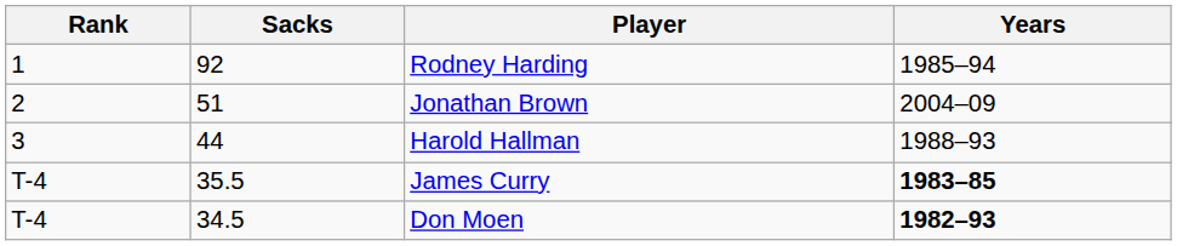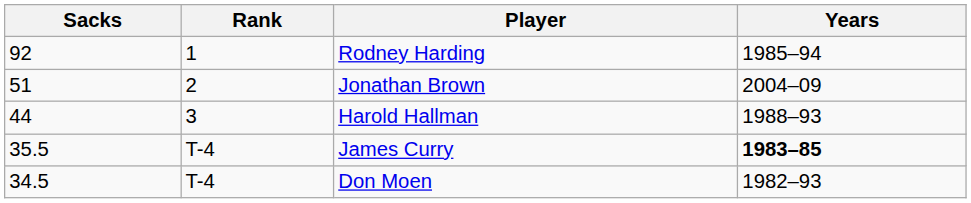columns swapped: Rank <-> Sacks
Don Moen | Years: bold -> normal
